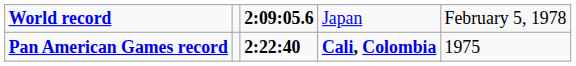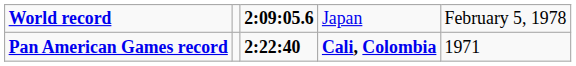Pan American Games record | column 5: 1975 -> 1971
